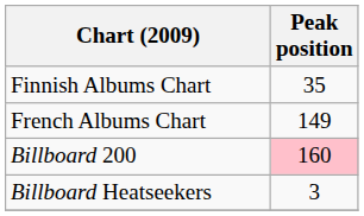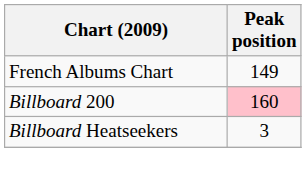- row: Finnish Albums Chart | 35
